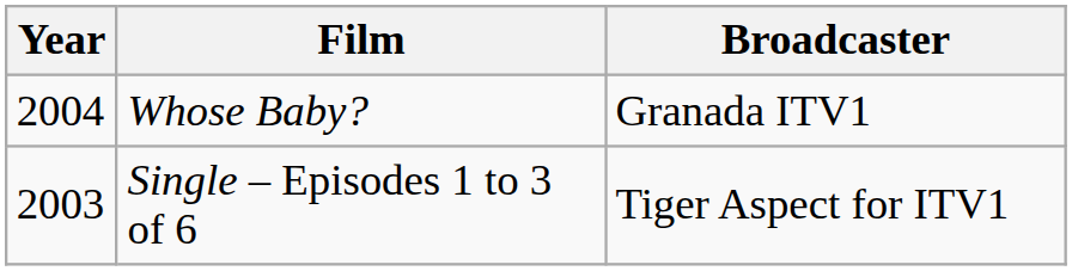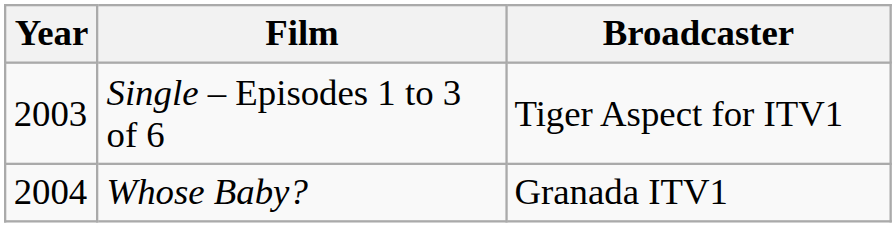rows swapped: Single – Episodes 1 to 3 of 6 <-> Whose Baby?
